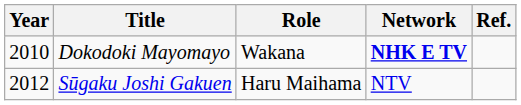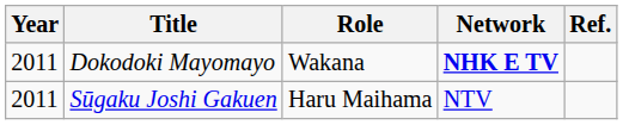Dokodoki Mayomayo | Year: 2010 -> 2011
Sūgaku Joshi Gakuen | Year: 2012 -> 2011
